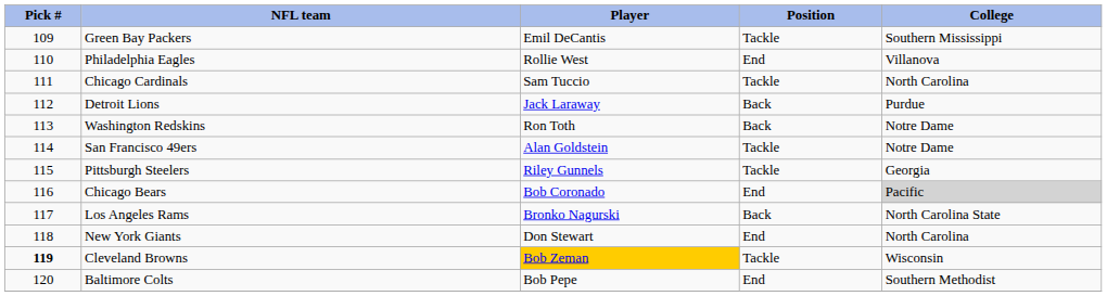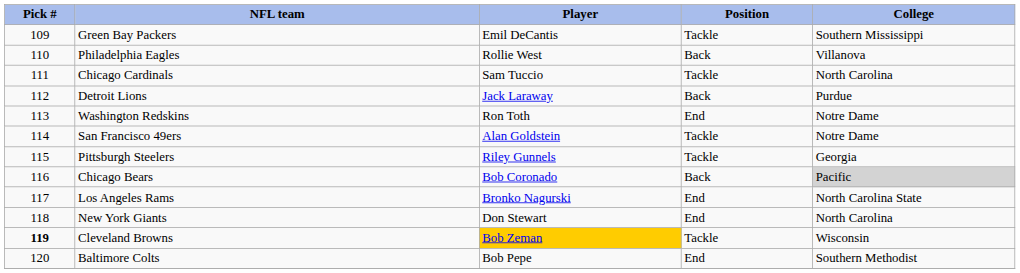Philadelphia Eagles | Position: End -> Back
Washington Redskins | Position: Back -> End
Chicago Bears | Position: End -> Back
Los Angeles Rams | Position: Back -> End
